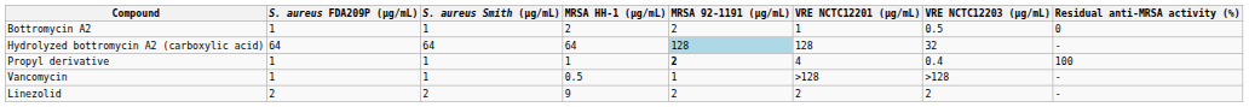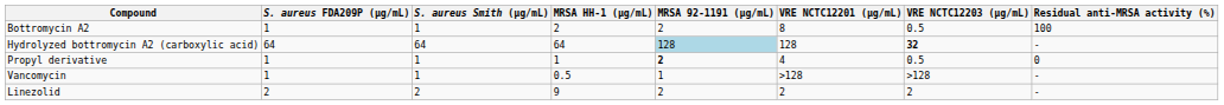Bottromycin A2 | VRE NCTC12201 (μg/mL): 1 -> 8
Bottromycin A2 | Residual anti-MRSA activity (%): 0 -> 100
Hydrolyzed bottromycin A2 (carboxylic acid) | VRE NCTC12203 (μg/mL): normal -> bold
Propyl derivative | VRE NCTC12203 (μg/mL): 0.4 -> 0.5
Propyl derivative | Residual anti-MRSA activity (%): 100 -> 0
